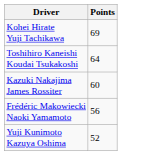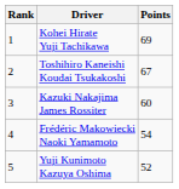+ column: Rank | 1 | 2 | 3 | 4 | 5
Toshihiro Kaneishi Koudai Tsukakoshi | Points: 64 -> 67
Frédéric Makowiecki Naoki Yamamoto | Points: 56 -> 54
